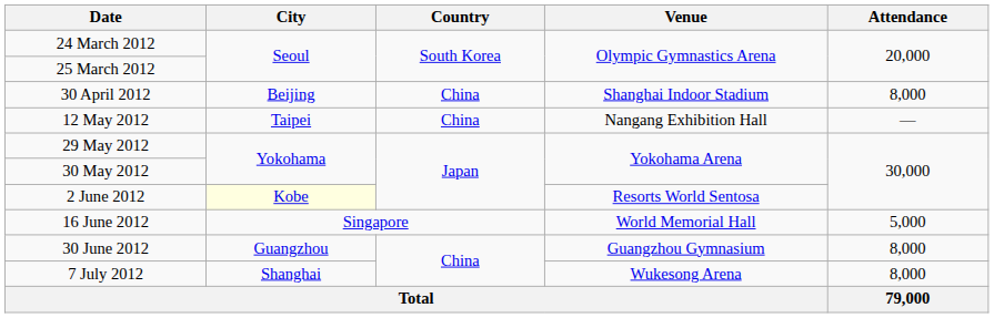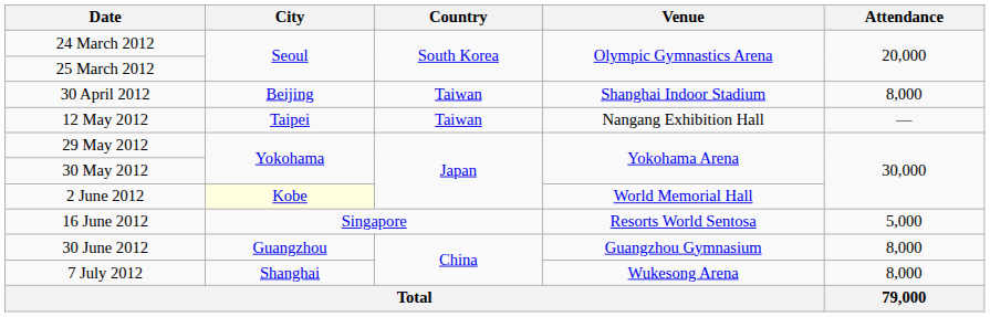30 April 2012 | Country: China -> Taiwan
12 May 2012 | Country: China -> Taiwan
2 June 2012 | Venue: Resorts World Sentosa -> World Memorial Hall
16 June 2012 | Venue: World Memorial Hall -> Resorts World Sentosa
